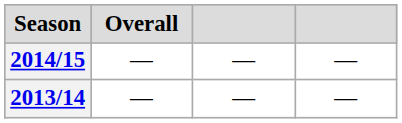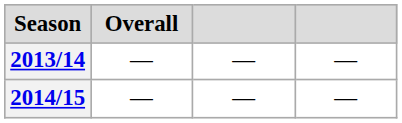rows swapped: 2013/14 <-> 2014/15
